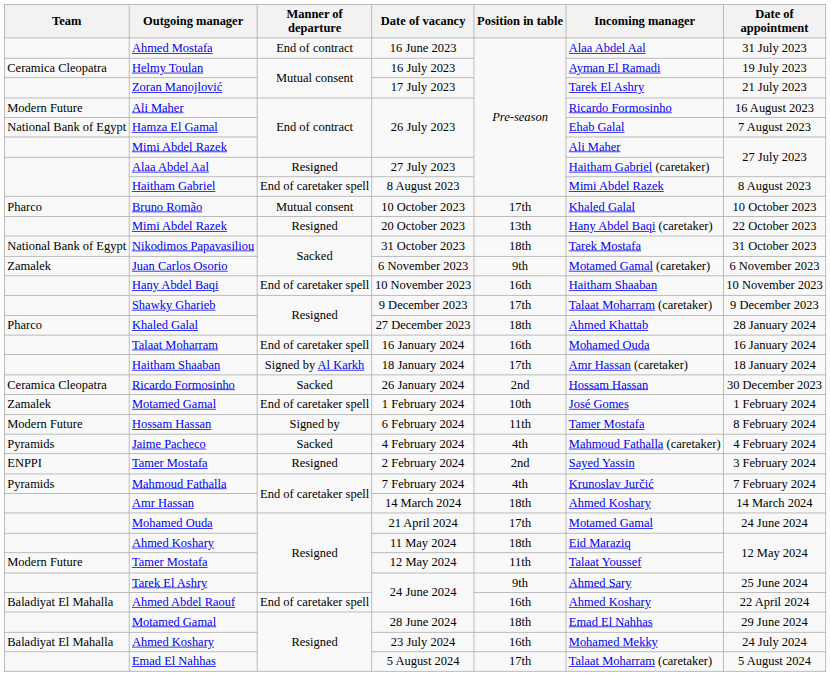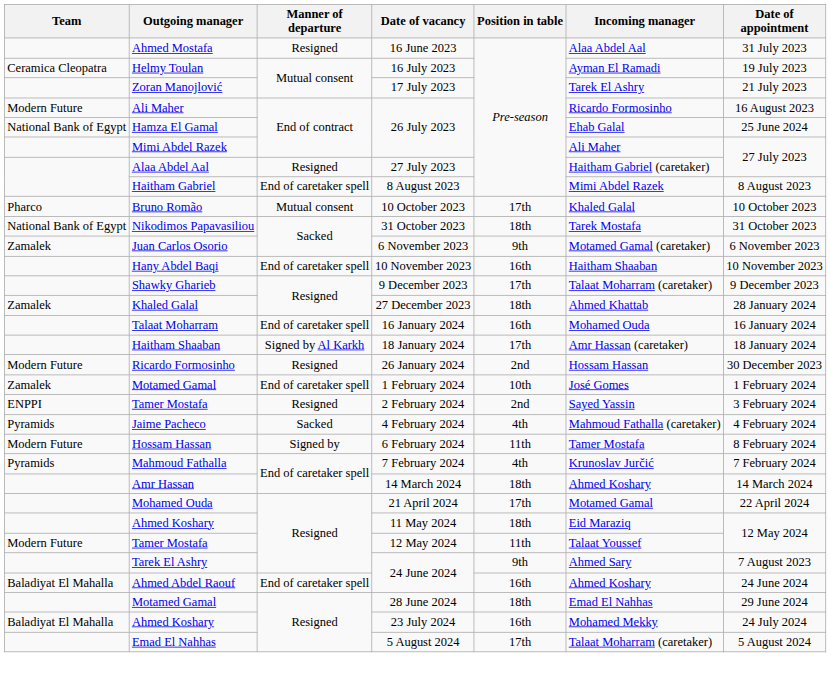16 June 2023 | Manner of departure: End of contract -> Resigned
Hamza El Gamal / 26 July 2023 | Date of appointment: 7 August 2023 -> 25 June 2024
- row: Mimi Abdel Razek | Resigned | 20 October 2023 | 13th | Hany Abdel Baqi (caretaker) | 22 October 2023
27 December 2023 | Team: Pharco -> Zamalek
26 January 2024 | Team: Ceramica Cleopatra -> Modern Future
26 January 2024 | Manner of departure: Sacked -> Resigned
rows swapped: 2 February 2024 <-> 6 February 2024
21 April 2024 | Date of appointment: 24 June 2024 -> 22 April 2024
Tarek El Ashry / 24 June 2024 | Date of appointment: 25 June 2024 -> 7 August 2023
Ahmed Abdel Raouf / 24 June 2024 | Date of appointment: 22 April 2024 -> 24 June 2024
